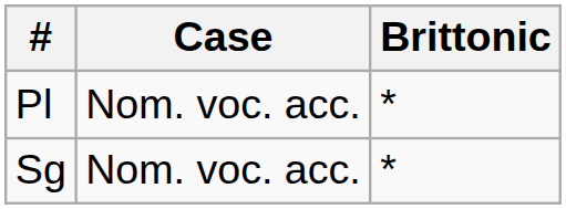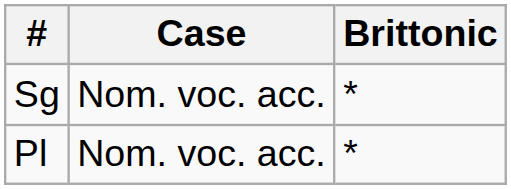rows swapped: Sg <-> Pl
